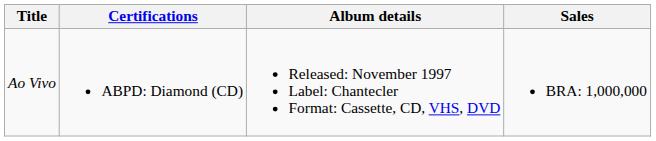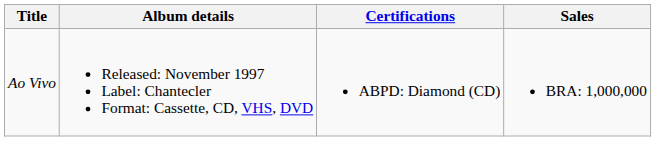columns swapped: Album details <-> Certifications
